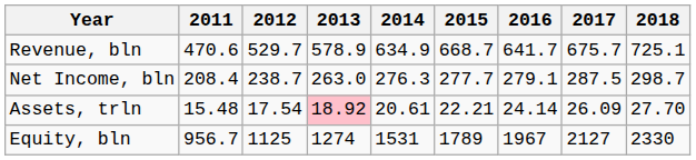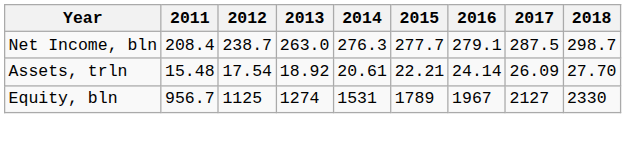- row: Revenue, bln | 470.6 | 529.7 | 578.9 | 634.9 | 668.7 | 641.7 | 675.7 | 725.1
Assets, trln | 2013: pink background -> no background
